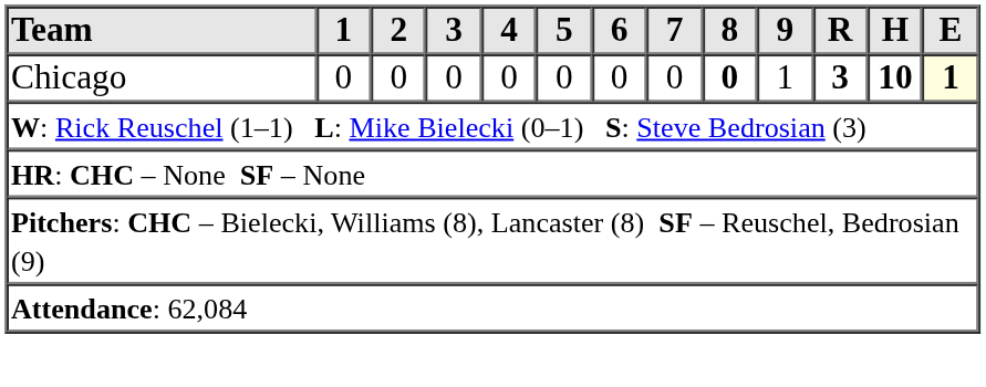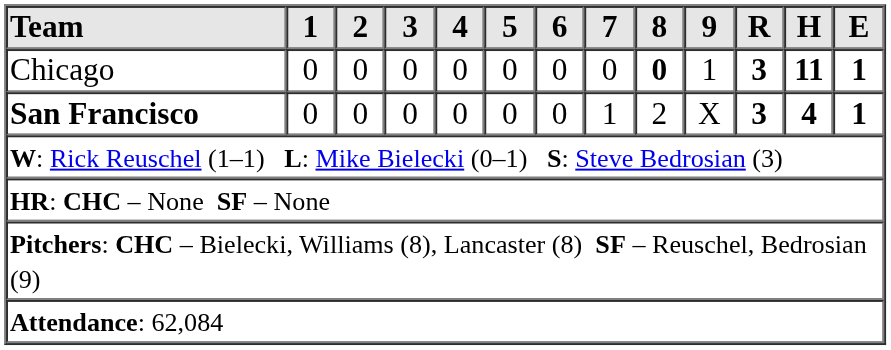Chicago | H: 10 -> 11
Chicago | E: lightyellow background -> no background
+ row: San Francisco | 0 | 0 | 0 | 0 | 0 | 0 | 1 | 2 | X | 3 | 4 | 1
